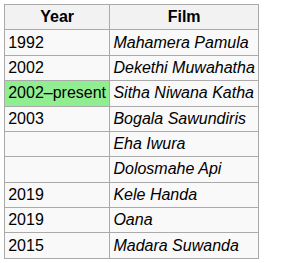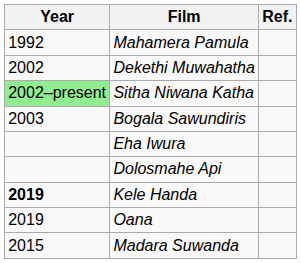+ column: Ref.
Kele Handa | Year: normal -> bold
